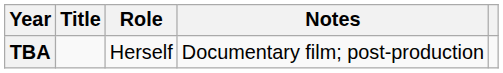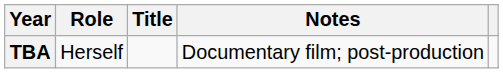columns swapped: Title <-> Role
